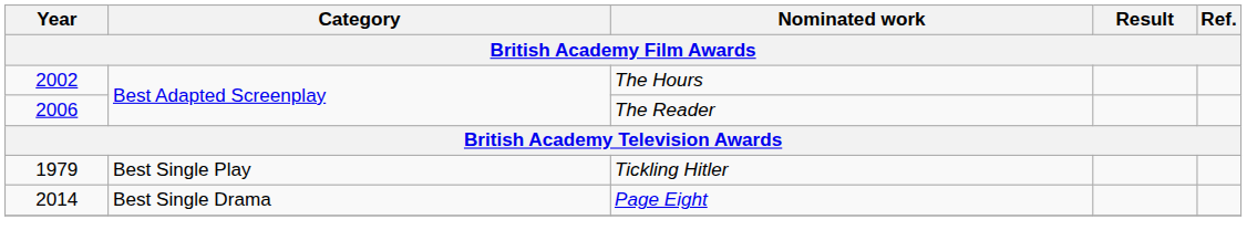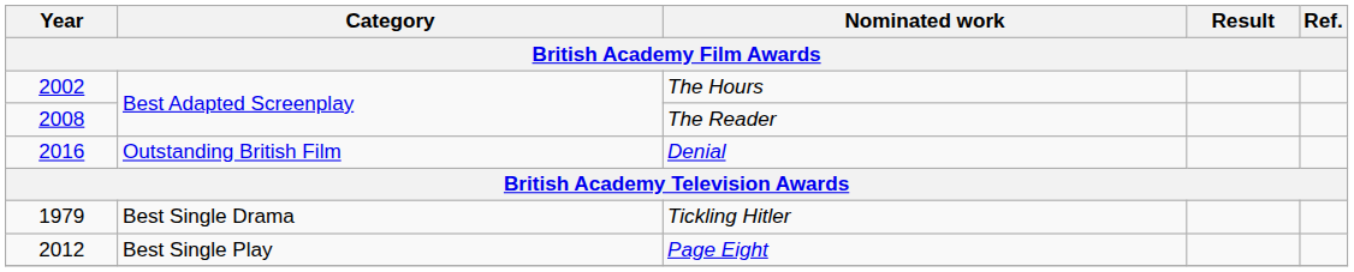The Reader | Year: 2006 -> 2008
+ row: 2016 | Outstanding British Film | Denial
Tickling Hitler | Category: Best Single Play -> Best Single Drama
Page Eight | Year: 2014 -> 2012
Page Eight | Category: Best Single Drama -> Best Single Play
